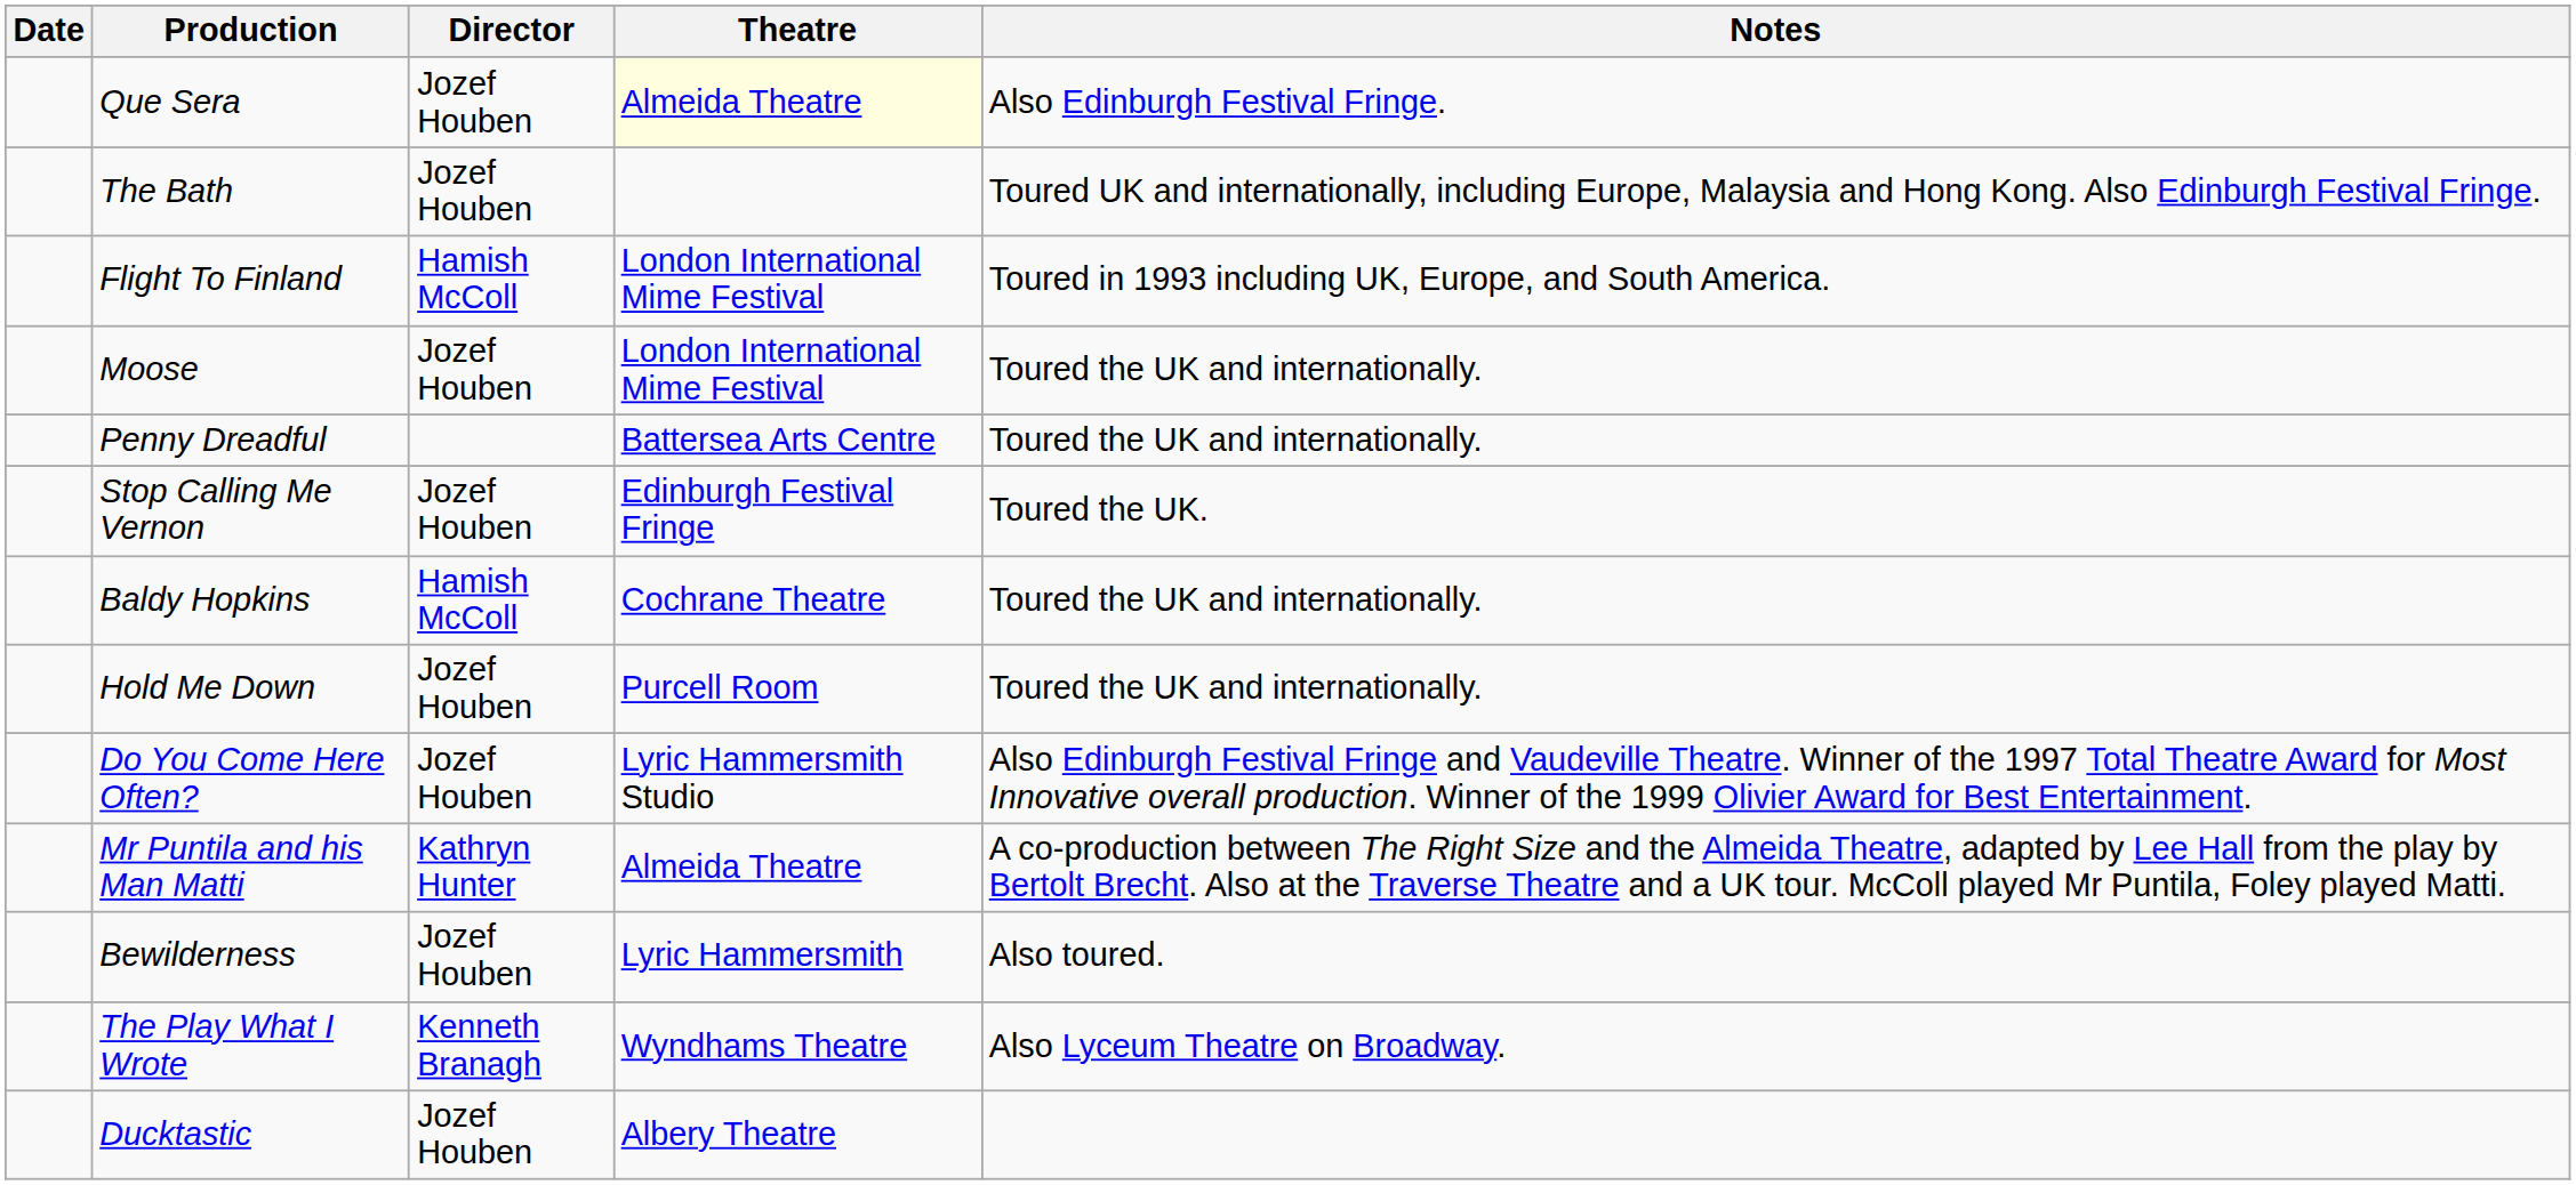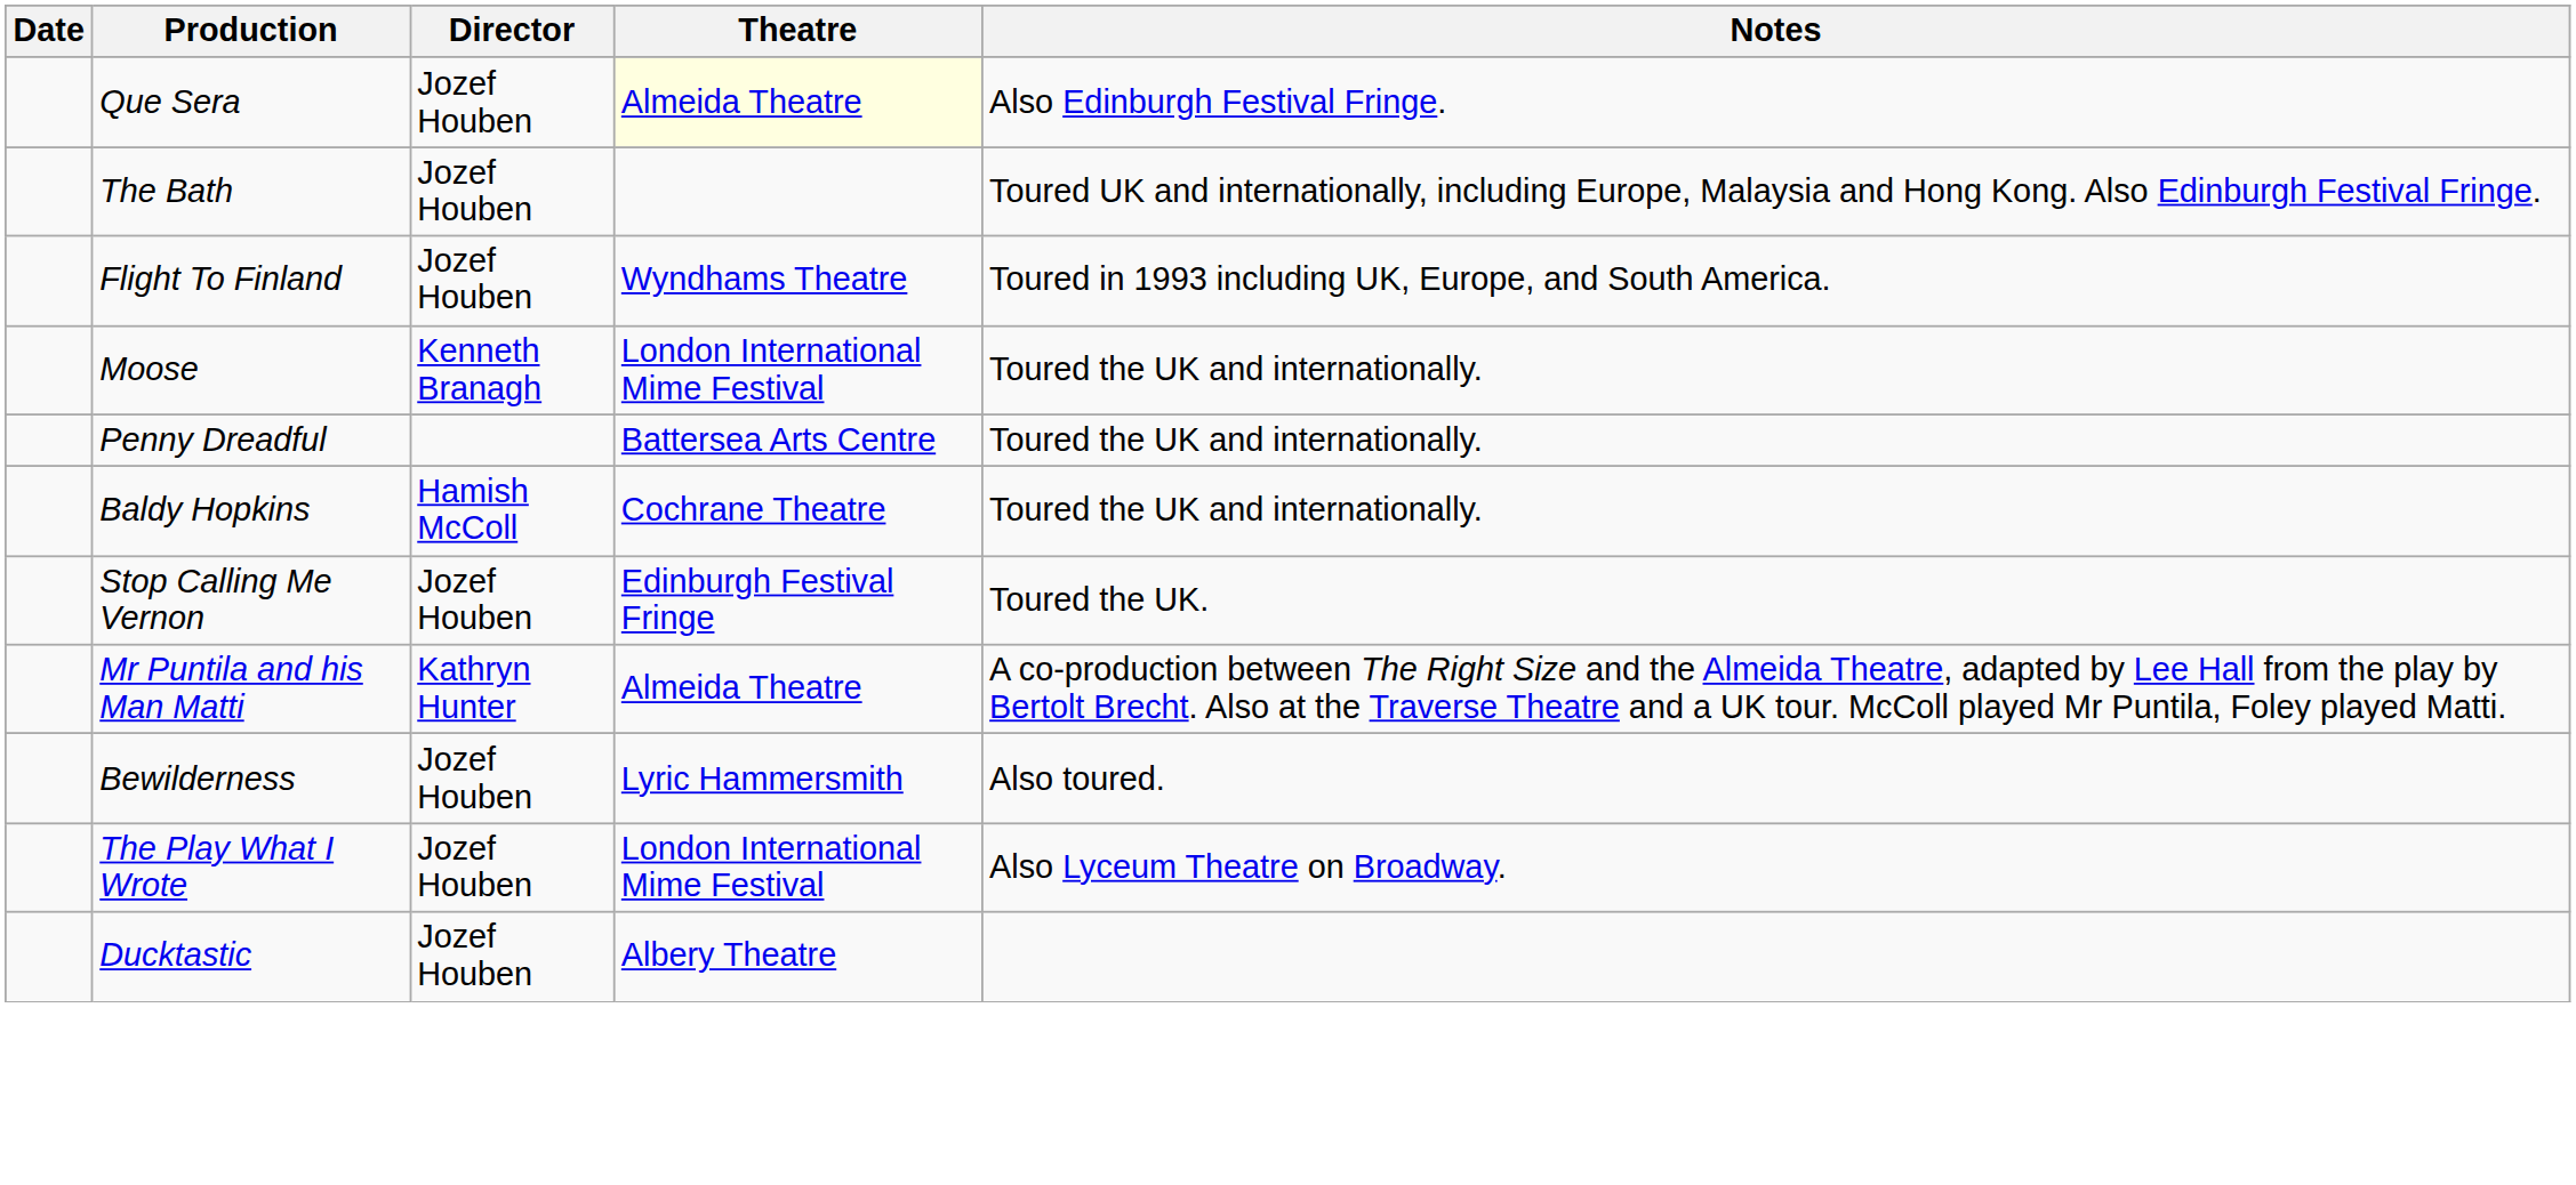Flight To Finland | Director: Hamish McColl -> Jozef Houben
Flight To Finland | Theatre: London International Mime Festival -> Wyndhams Theatre
Moose | Director: Jozef Houben -> Kenneth Branagh
rows swapped: Baldy Hopkins <-> Stop Calling Me Vernon
- row: Hold Me Down | Jozef Houben | Purcell Room | Toured the UK and internationally.
- row: Do You Come Here Often? | Jozef Houben | Lyric Hammersmith Studio | Also Edinburgh Festival Fringe and Vaudeville Theatre. Winner of the 1997 Total Theatre Award for Most Innovative overall production. Winner of the 1999 Olivier Award for Best Entertainment.
The Play What I Wrote | Director: Kenneth Branagh -> Jozef Houben
The Play What I Wrote | Theatre: Wyndhams Theatre -> London International Mime Festival
